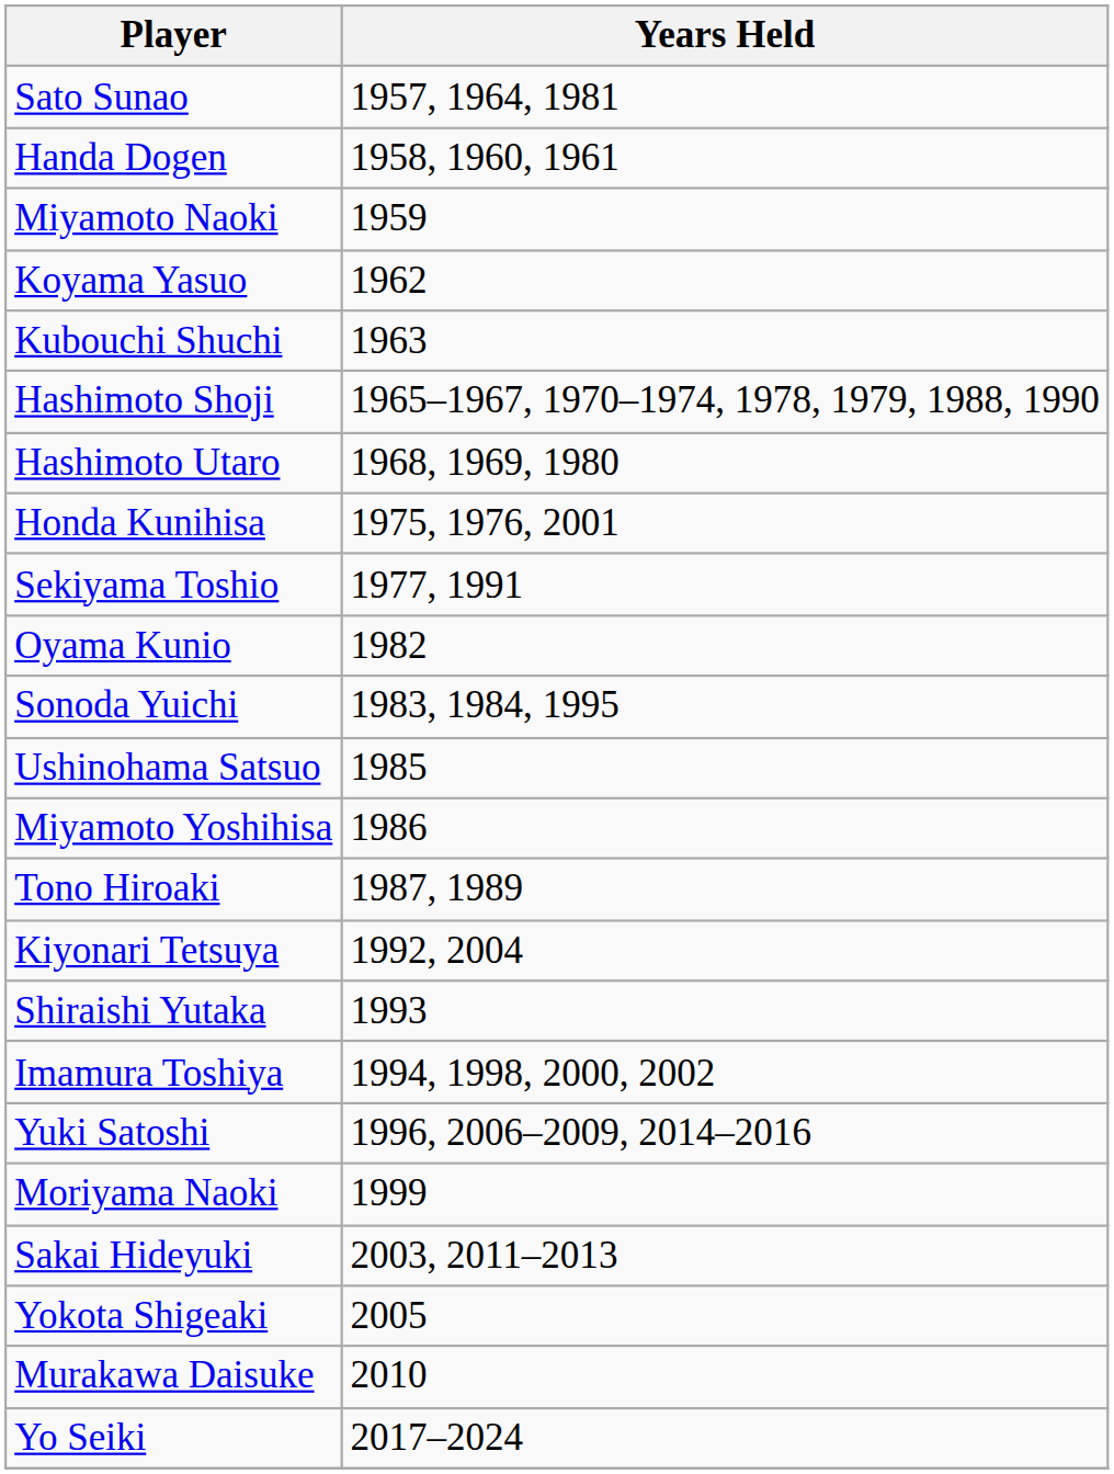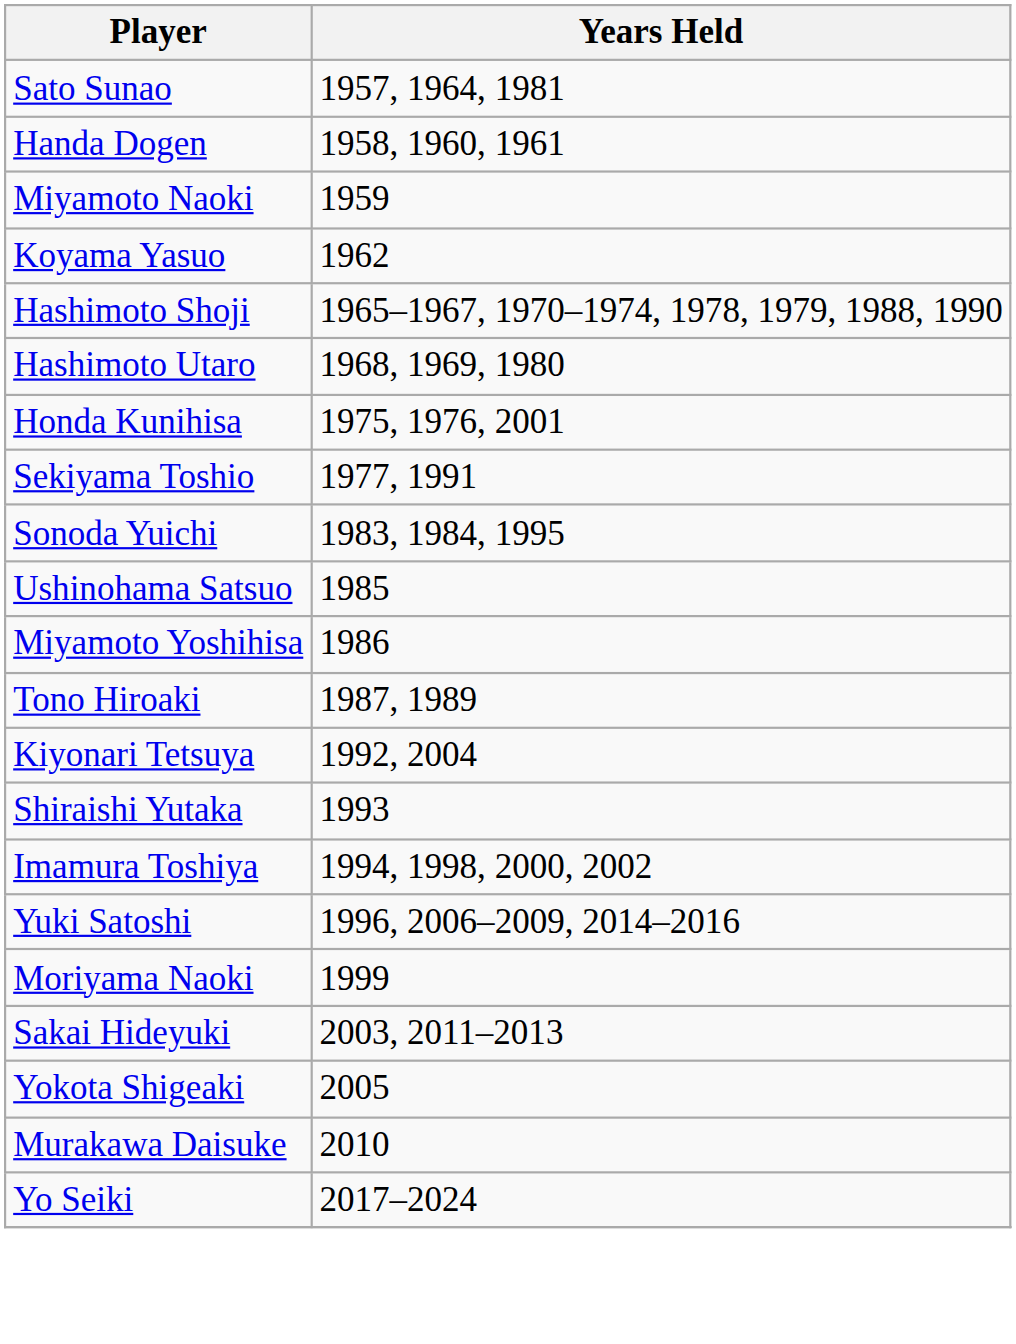- row: Kubouchi Shuchi | 1963
- row: Oyama Kunio | 1982
